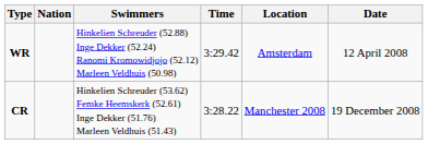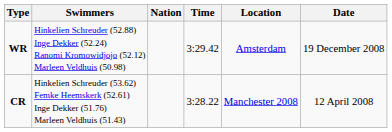columns swapped: Nation <-> Swimmers
WR | Date: 12 April 2008 -> 19 December 2008
CR | Date: 19 December 2008 -> 12 April 2008
